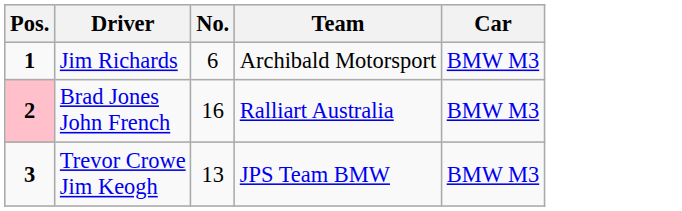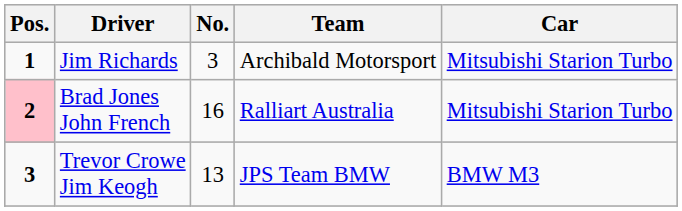Jim Richards | No.: 6 -> 3
Jim Richards | Car: BMW M3 -> Mitsubishi Starion Turbo
Brad Jones John French | Car: BMW M3 -> Mitsubishi Starion Turbo
